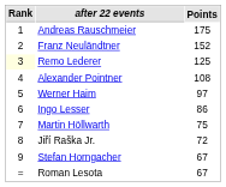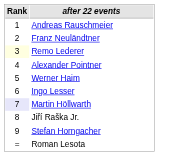- column: Points | 175 | 152 | 125 | 108 | 97 | 86 | 75 | 72 | 67 | 67
Martin Höllwarth | Rank: no background -> lavender background
